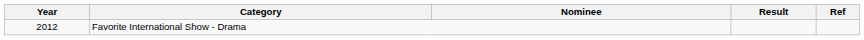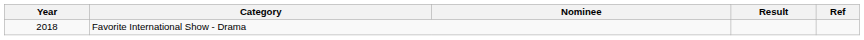Favorite International Show - Drama | Year: 2012 -> 2018
